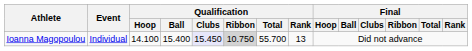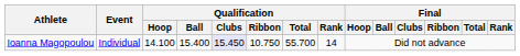Ioanna Magopoulou | Qualification / Ribbon: lightgrey background -> no background
Ioanna Magopoulou | Qualification / Rank: 13 -> 14
